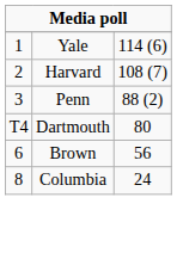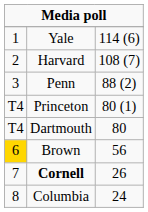+ row: T4 | Princeton | 80 (1)
Brown | column 1: no background -> gold background
+ row: 7 | Cornell | 26
